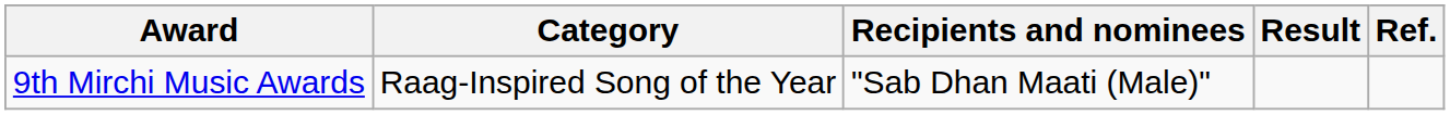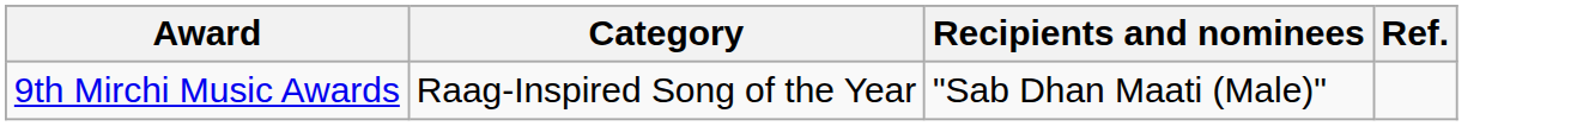- column: Result
